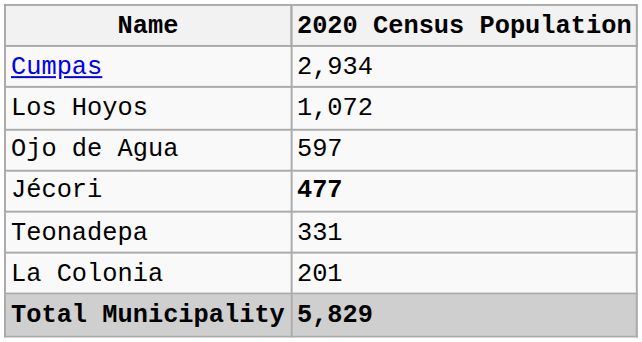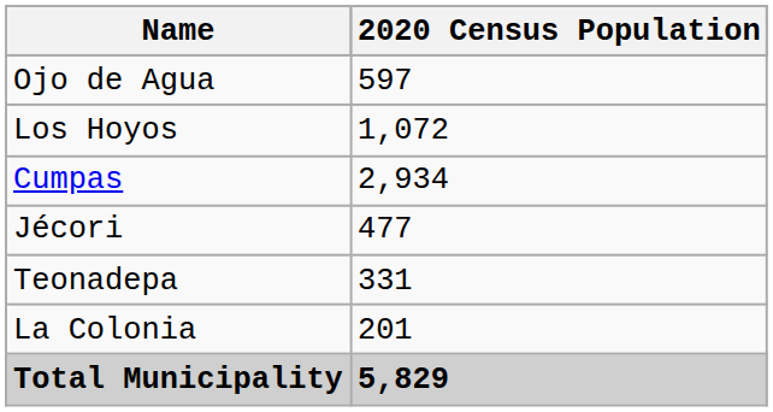rows swapped: Cumpas <-> Ojo de Agua
Jécori | 2020 Census Population: bold -> normal
